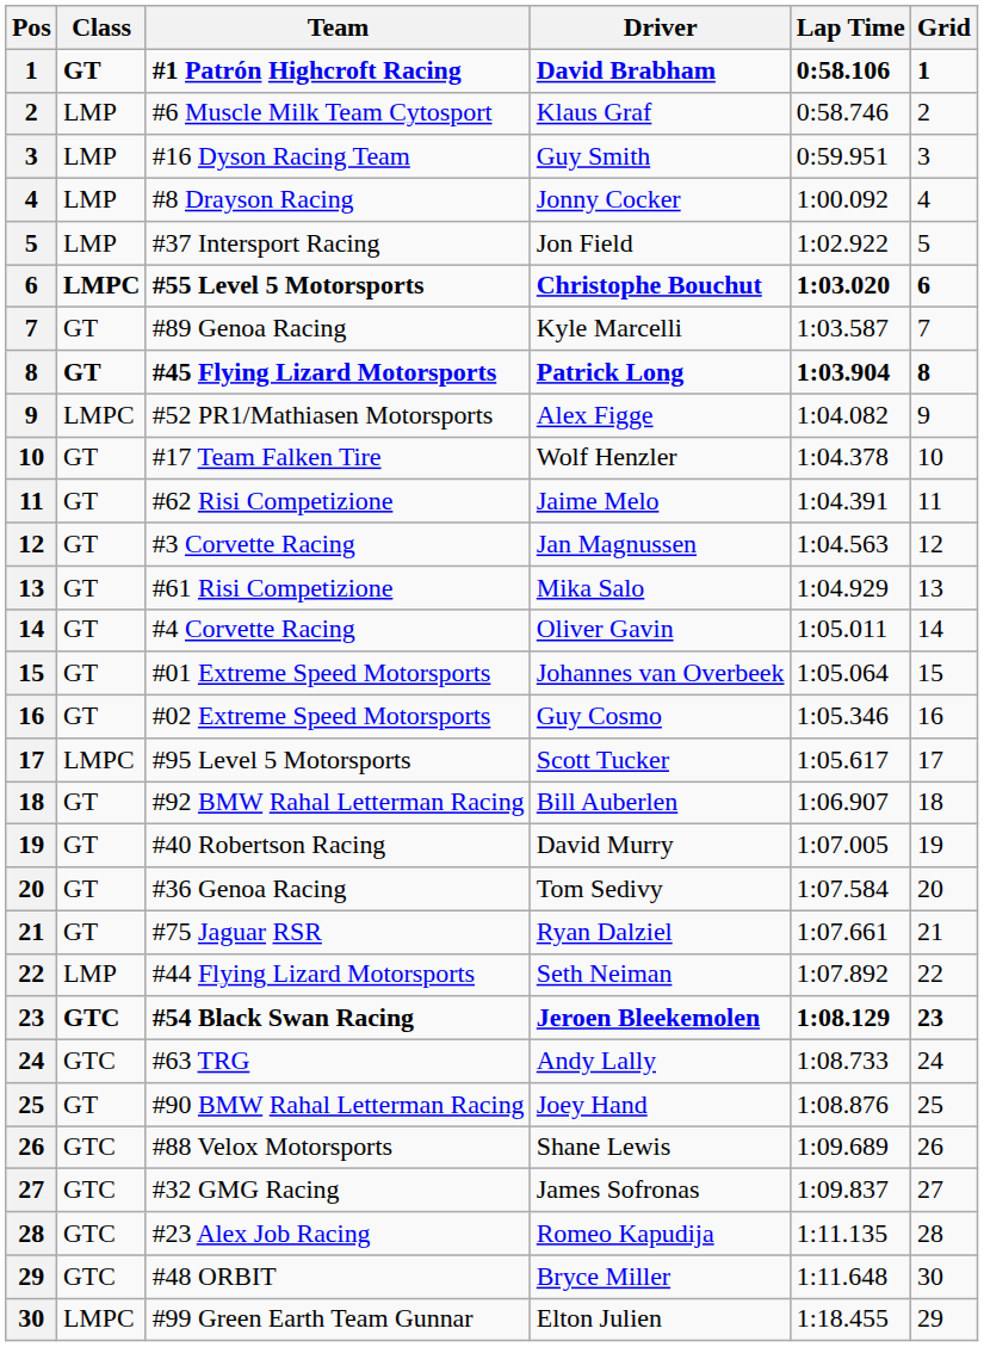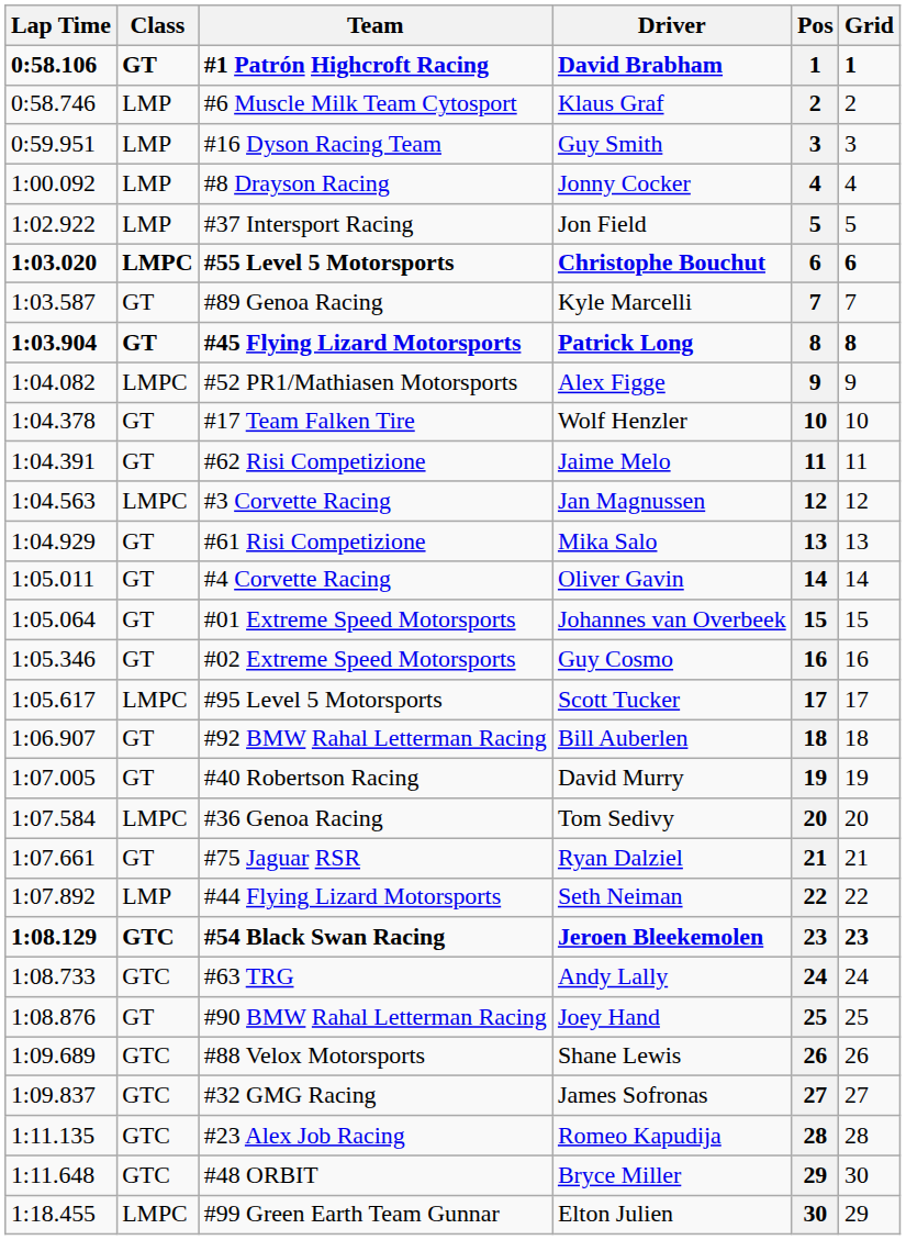columns swapped: Pos <-> Lap Time
#3 Corvette Racing | Class: GT -> LMPC
#36 Genoa Racing | Class: GT -> LMPC
